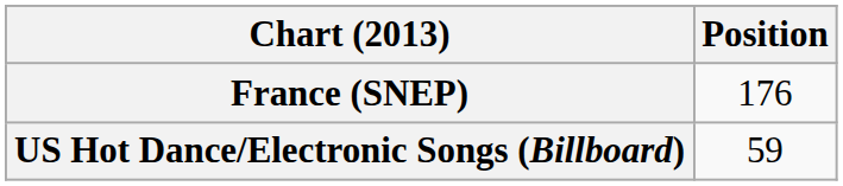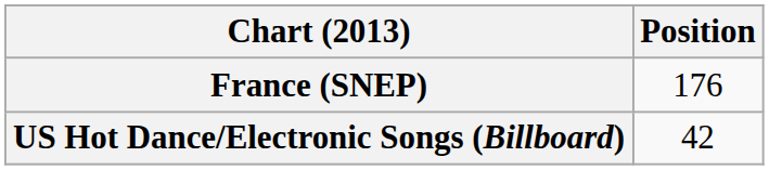US Hot Dance/Electronic Songs (Billboard) | Position: 59 -> 42
